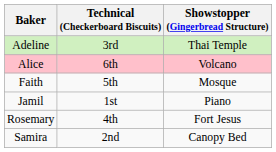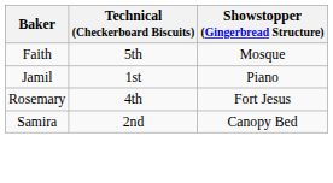- row: Adeline | 3rd | Thai Temple
- row: Alice | 6th | Volcano
